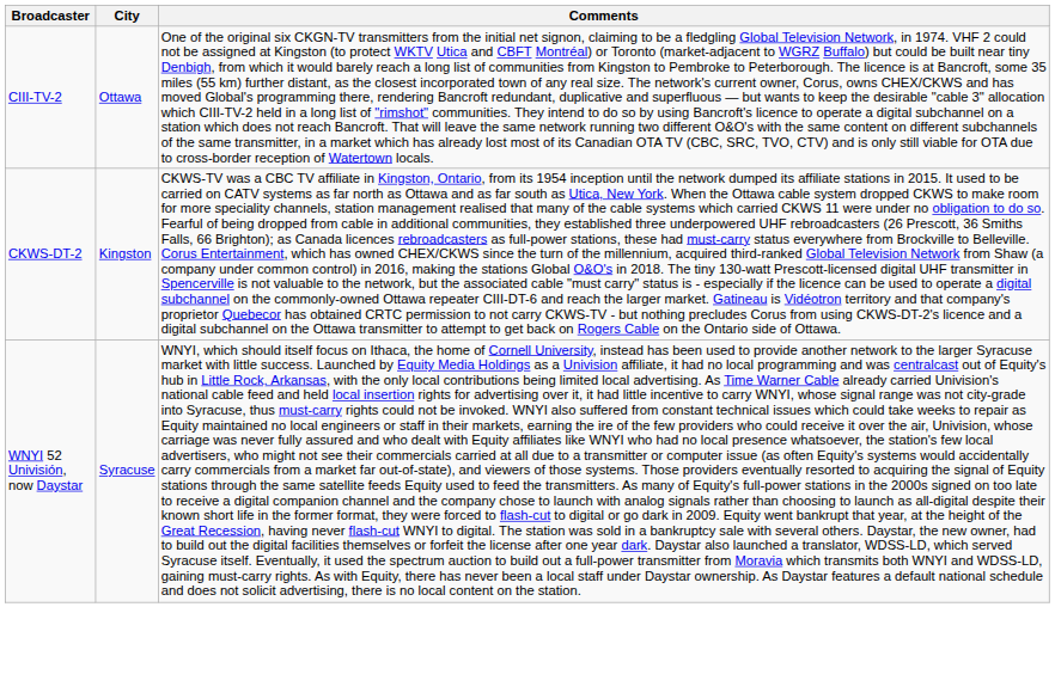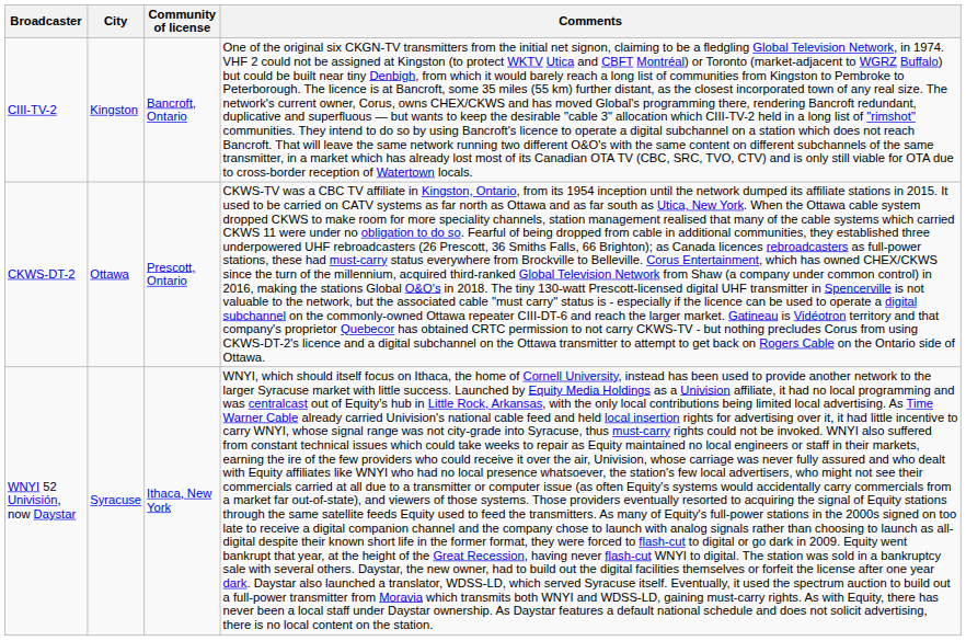+ column: Community of license | Bancroft, Ontario | Prescott, Ontario | Ithaca, New York
CIII-TV-2 | City: Ottawa -> Kingston
CKWS-DT-2 | City: Kingston -> Ottawa
